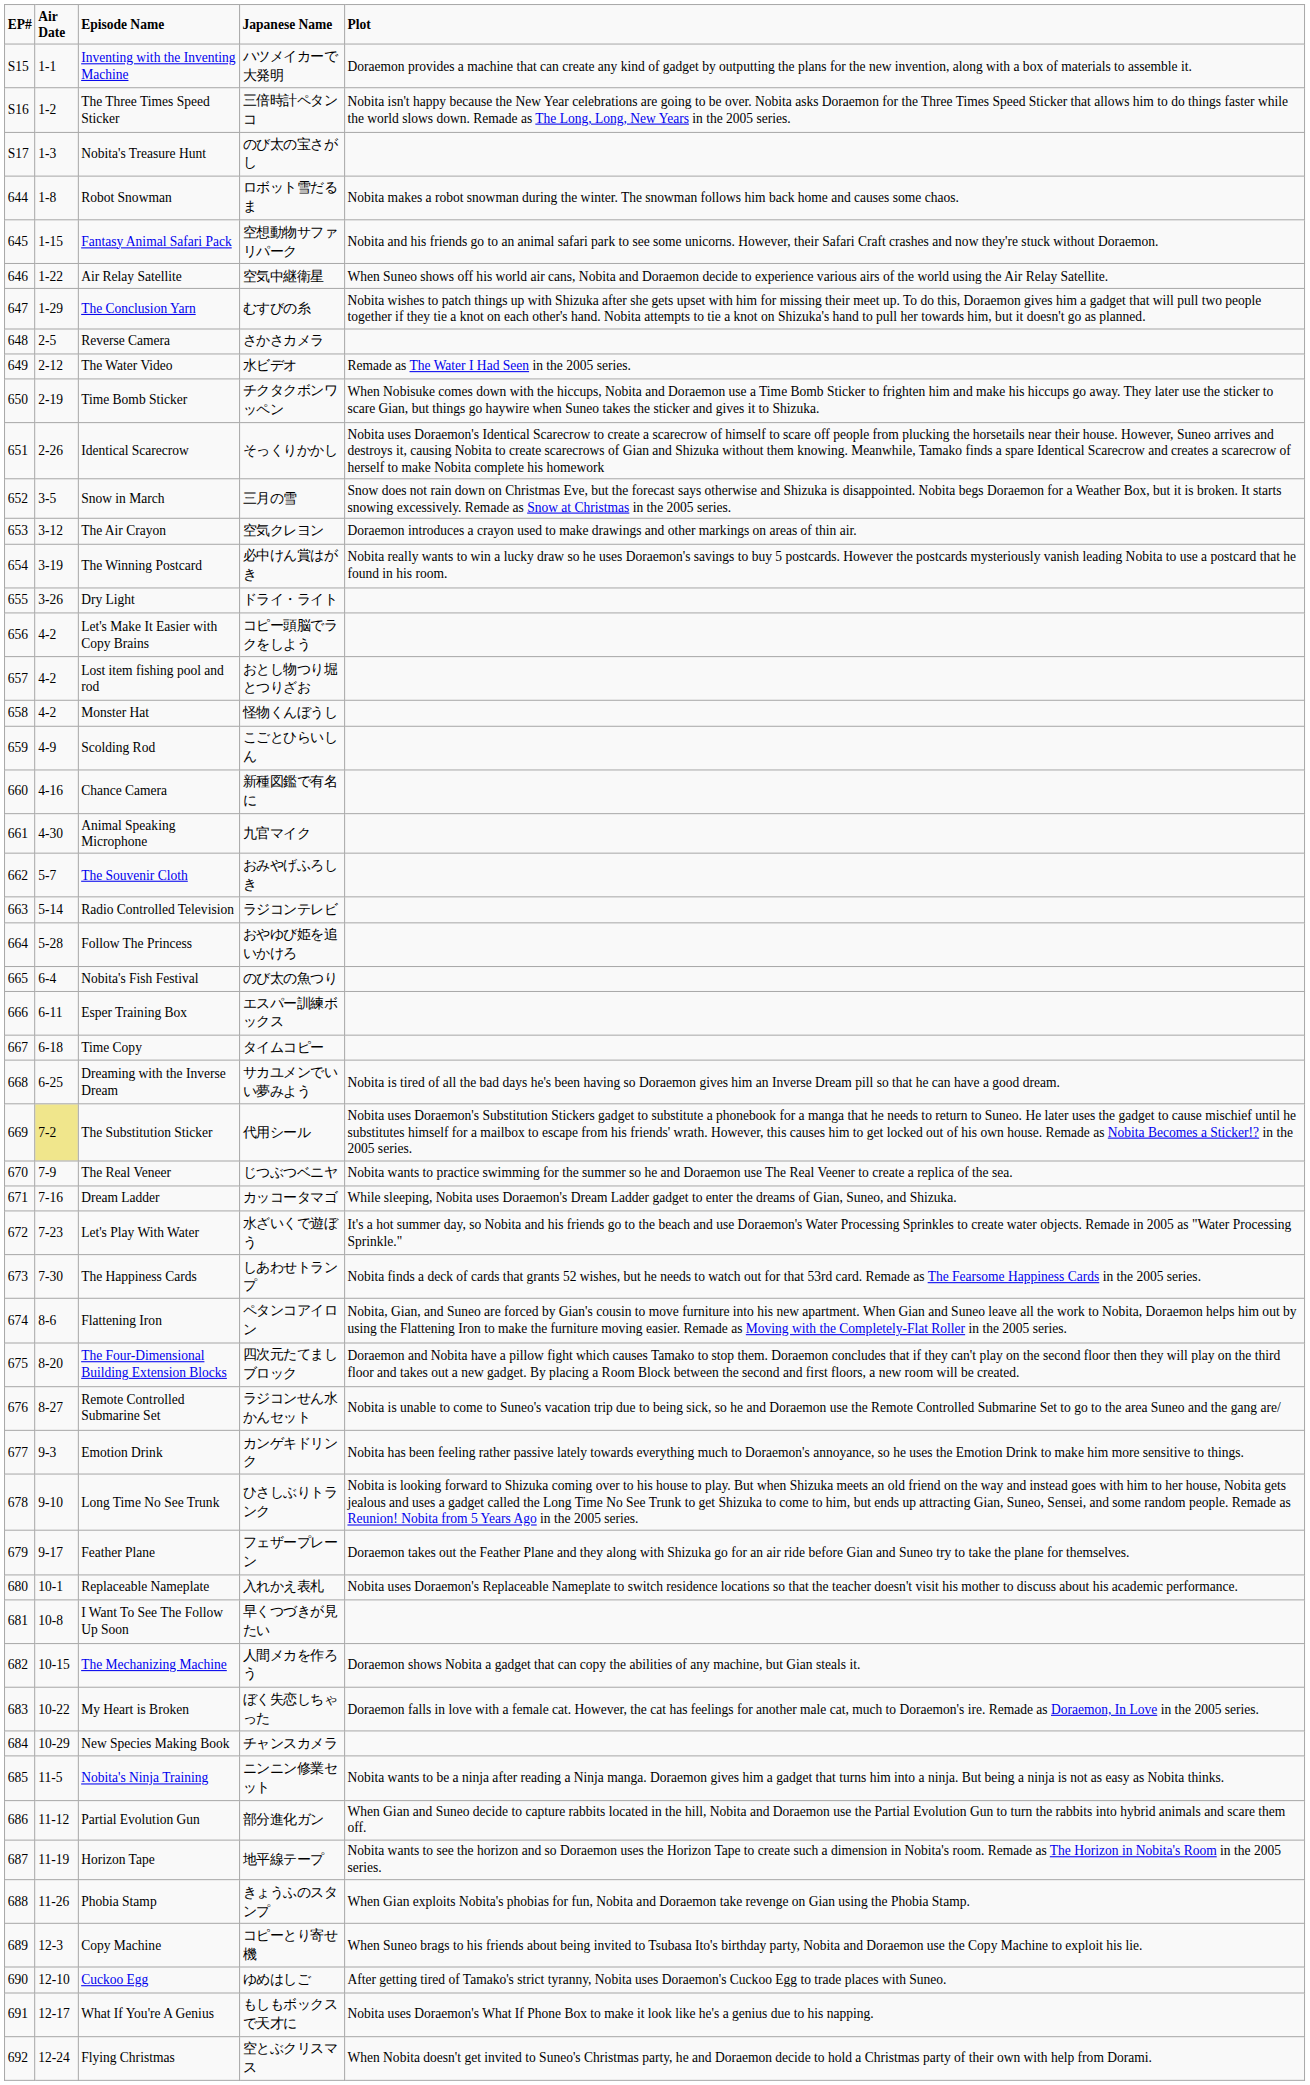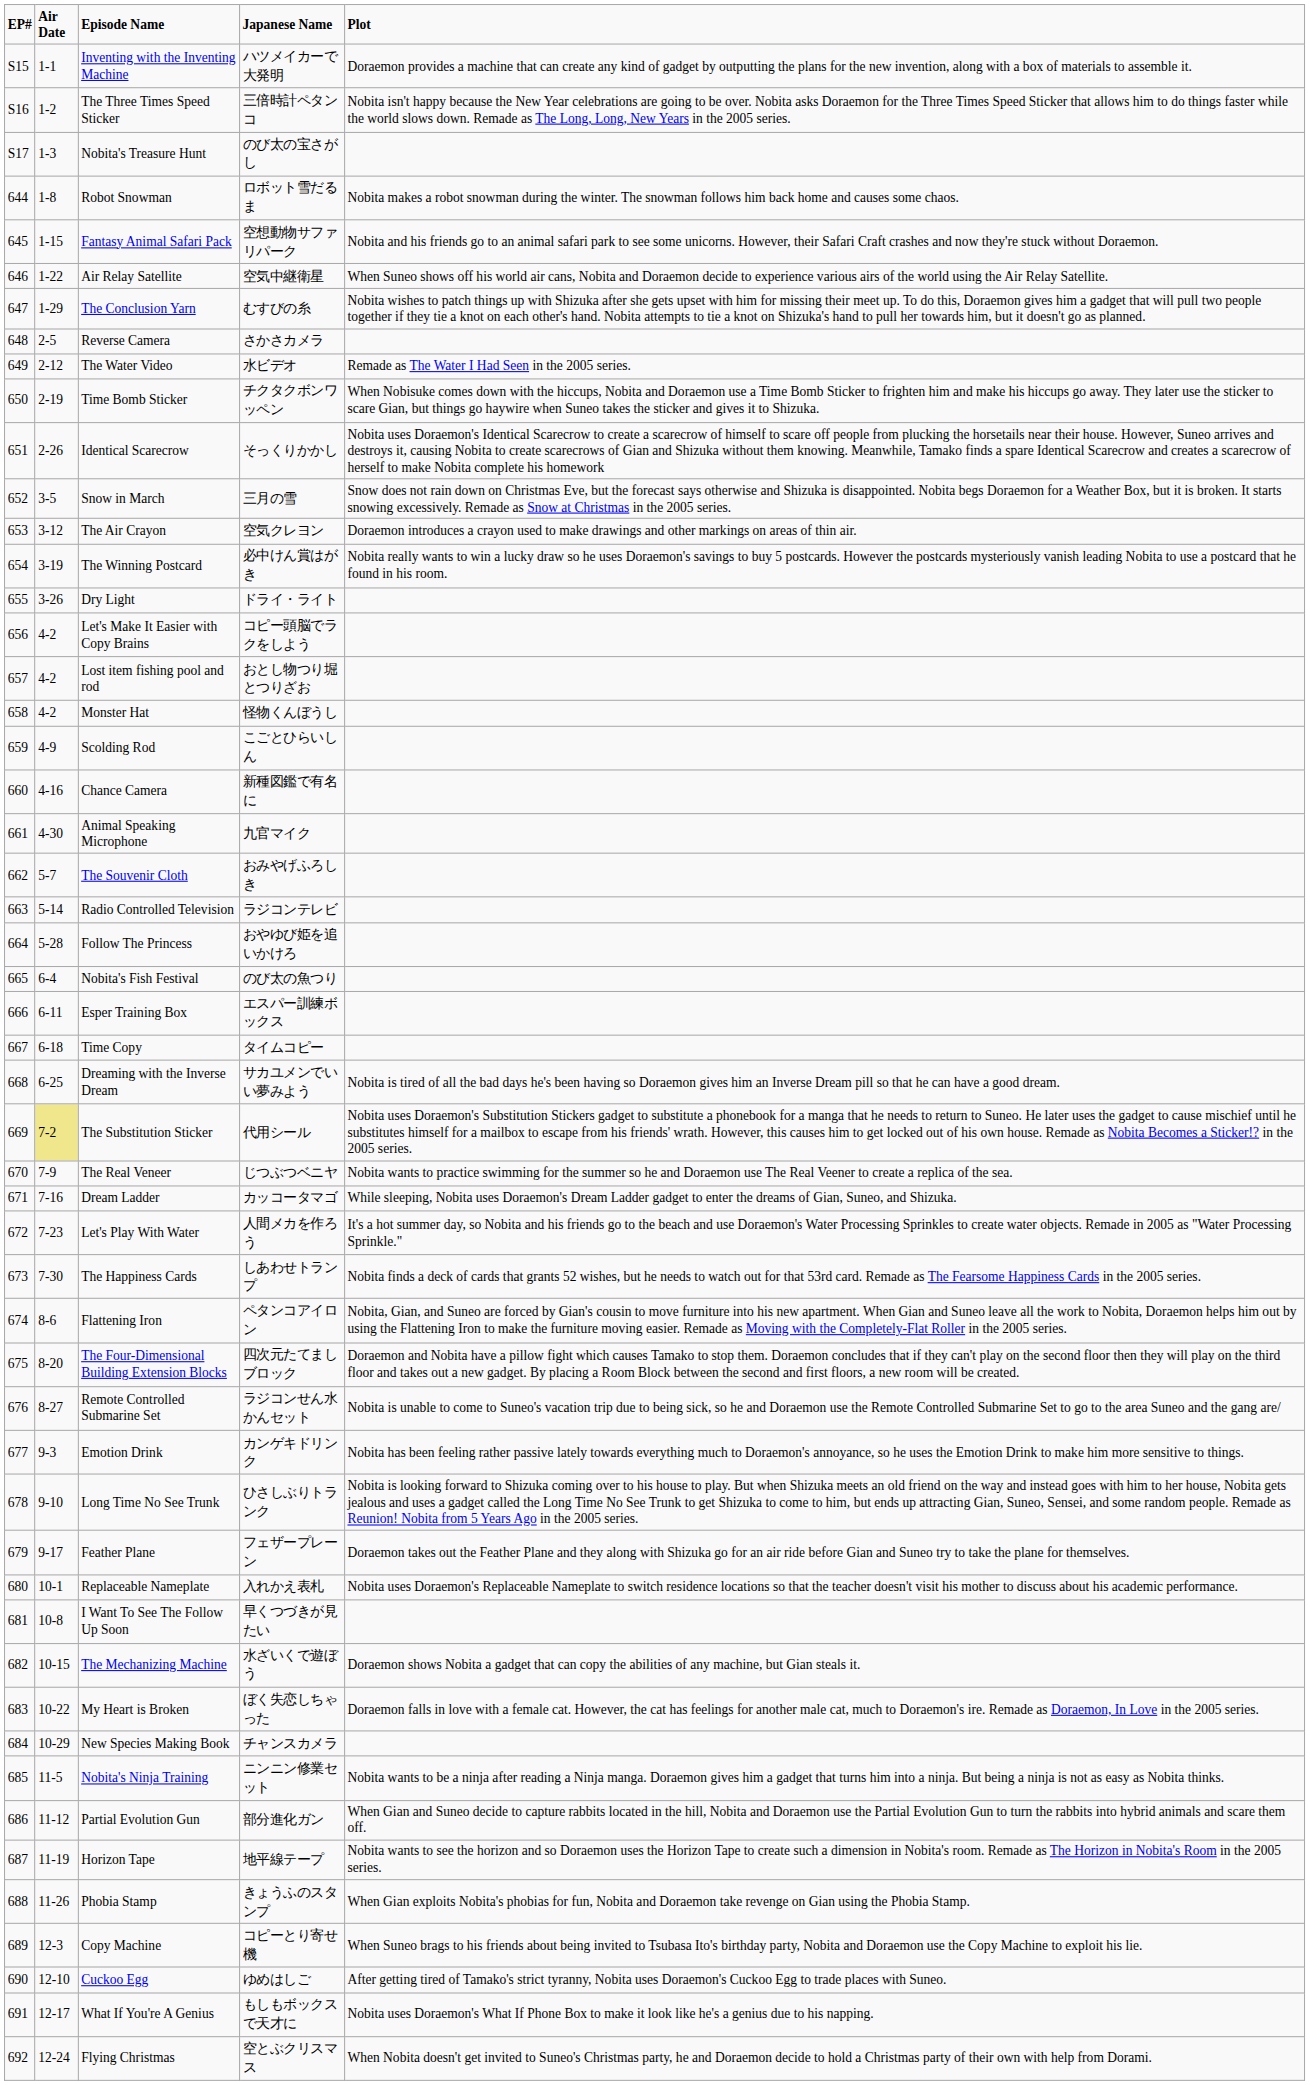Let's Play With Water | Japanese Name: 水ざいくで遊ぼう -> 人間メカを作ろう
The Mechanizing Machine | Japanese Name: 人間メカを作ろう -> 水ざいくで遊ぼう
